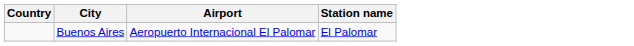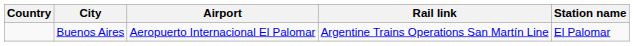+ column: Rail link | Argentine Trains Operations San Martín Line
